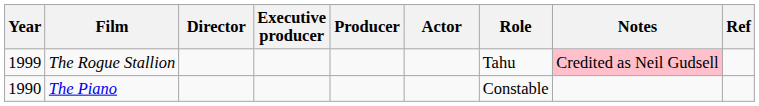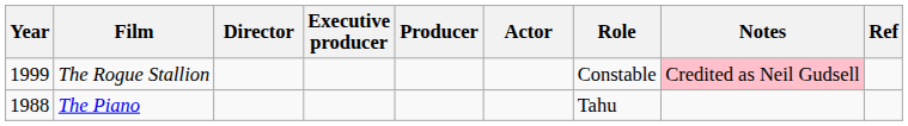The Rogue Stallion | Role: Tahu -> Constable
The Piano | Year: 1990 -> 1988
The Piano | Role: Constable -> Tahu
